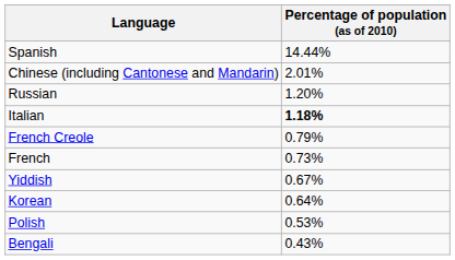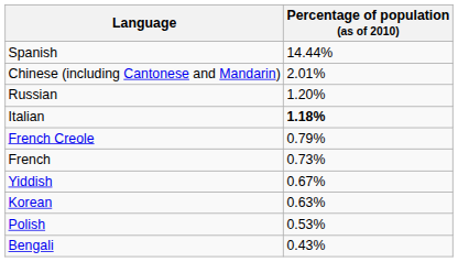Korean | Percentage of population (as of 2010): 0.64% -> 0.63%
